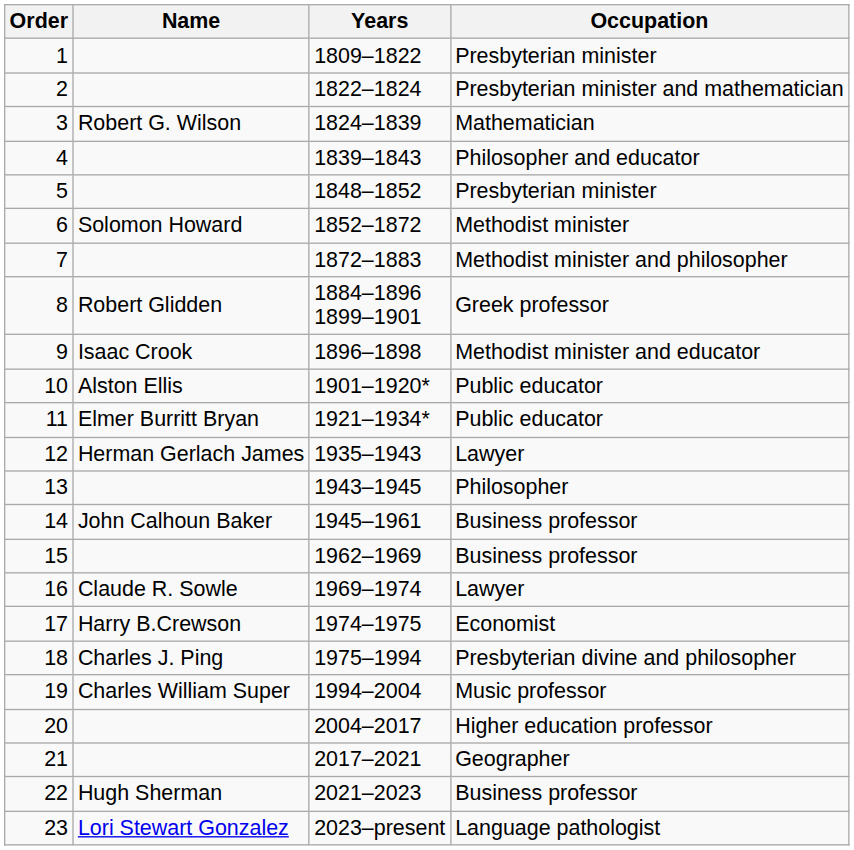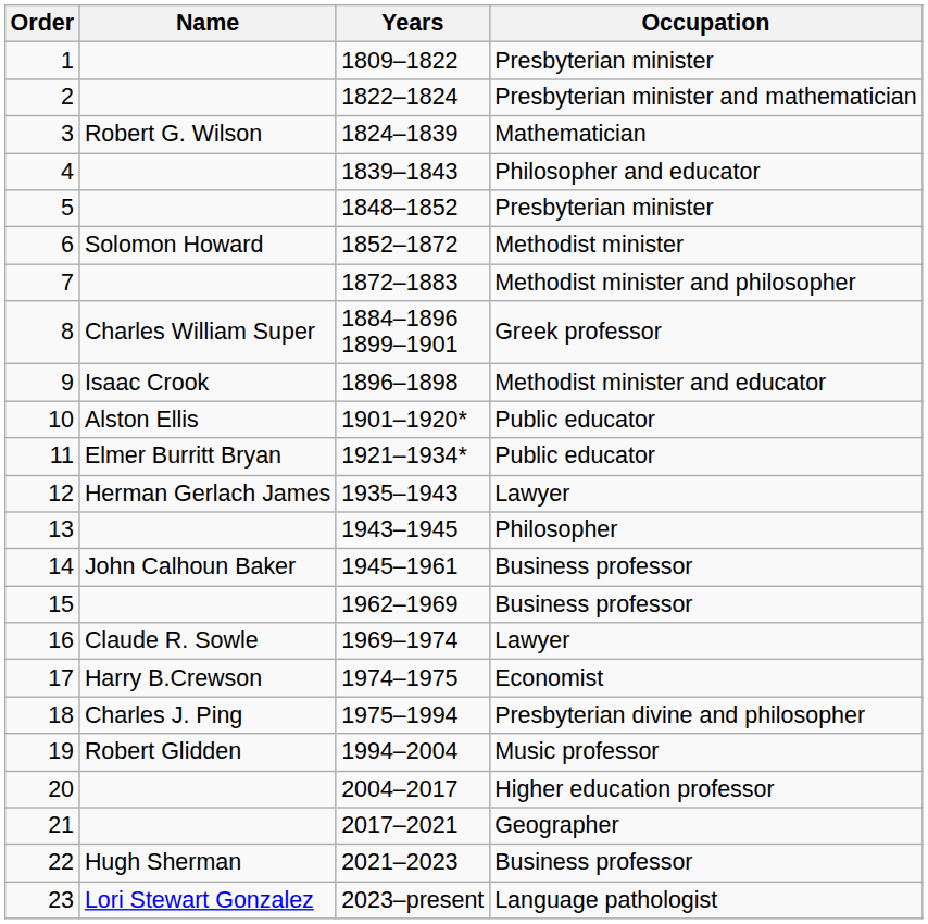8 | Name: Robert Glidden -> Charles William Super
19 | Name: Charles William Super -> Robert Glidden
